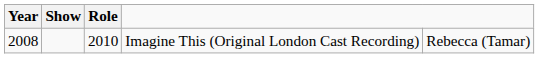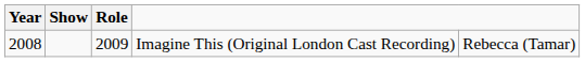Imagine This (Original London Cast Recording) | Role: 2010 -> 2009
